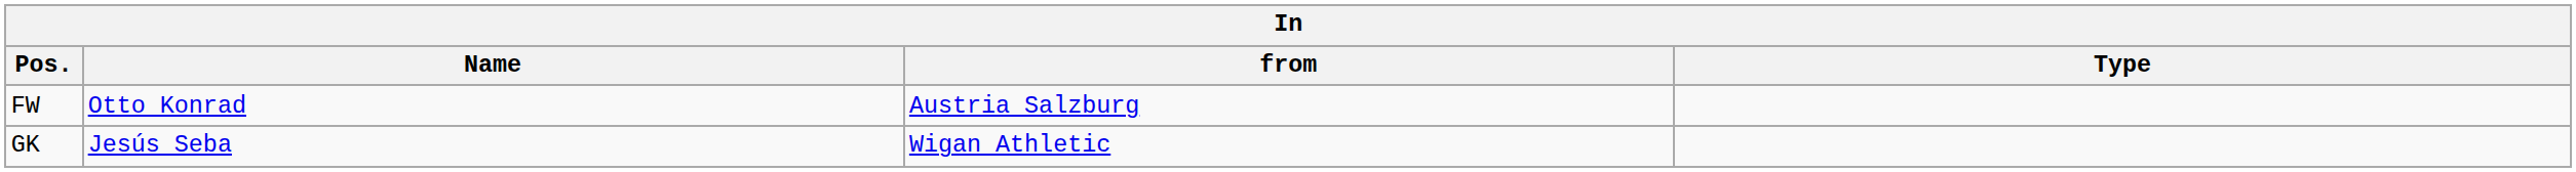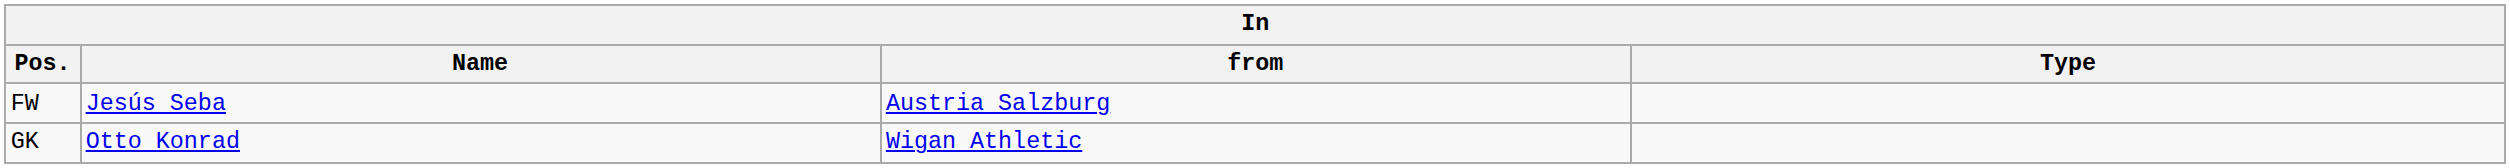FW | Name: Otto Konrad -> Jesús Seba
GK | Name: Jesús Seba -> Otto Konrad
